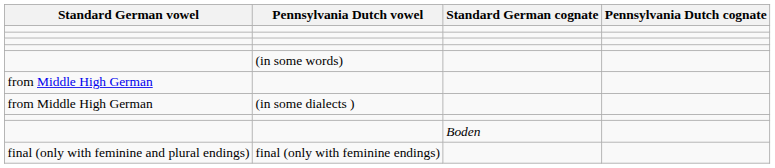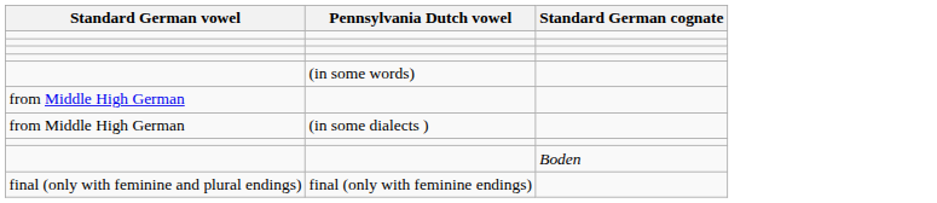- column: Pennsylvania Dutch cognate
